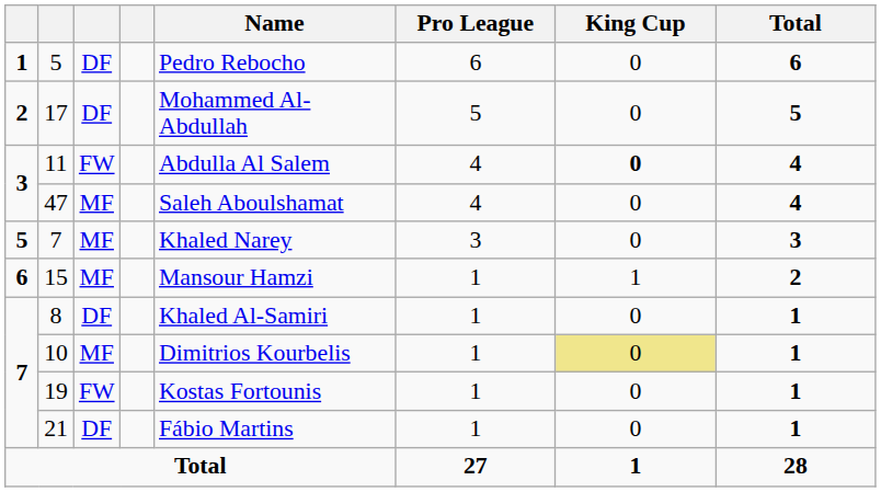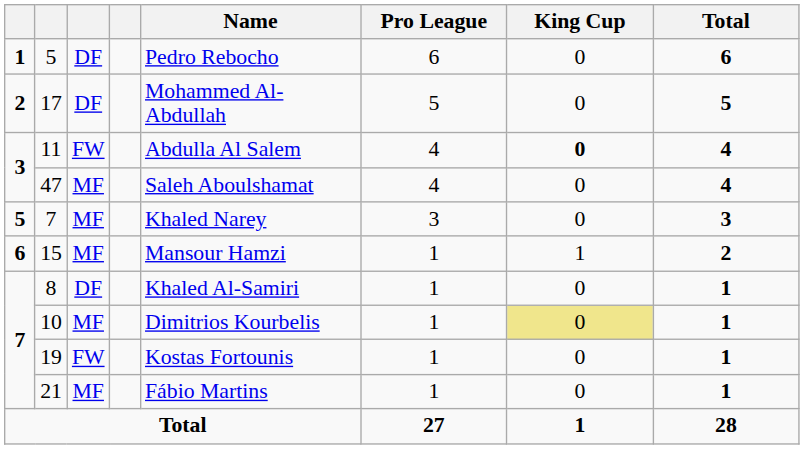21 | column 3: DF -> MF
